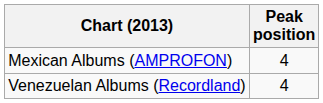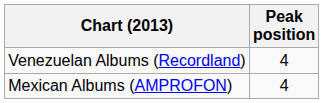rows swapped: Mexican Albums (AMPROFON) <-> Venezuelan Albums (Recordland)
